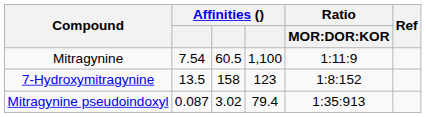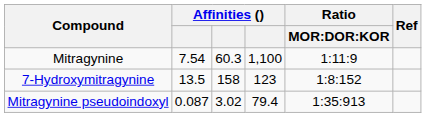Mitragynine | column 3: 60.5 -> 60.3
